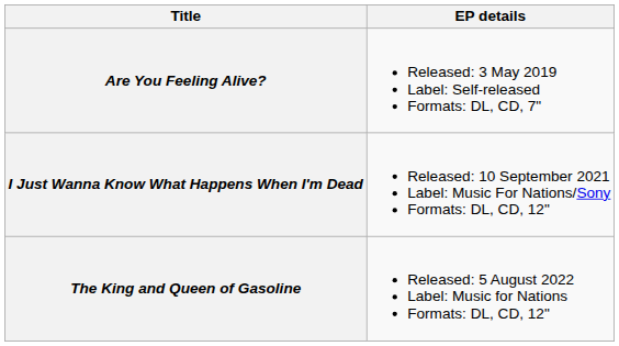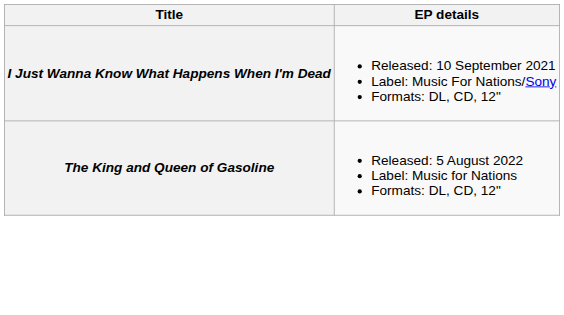- row: Are You Feeling Alive? | Released: 3 May 2019 Label: Self-released Formats: DL, CD, 7"
